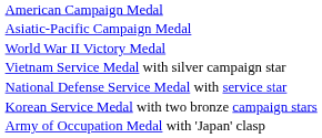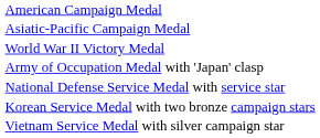rows swapped: Army of Occupation Medal with 'Japan' clasp <-> Vietnam Service Medal with silver campaign star
